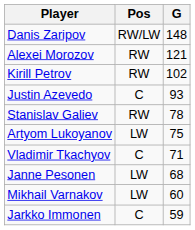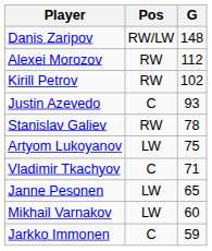Alexei Morozov | G: 121 -> 112
Janne Pesonen | G: 68 -> 65
